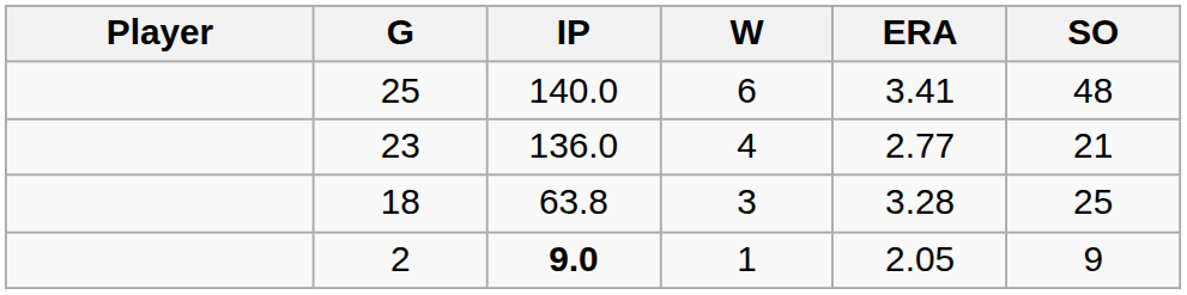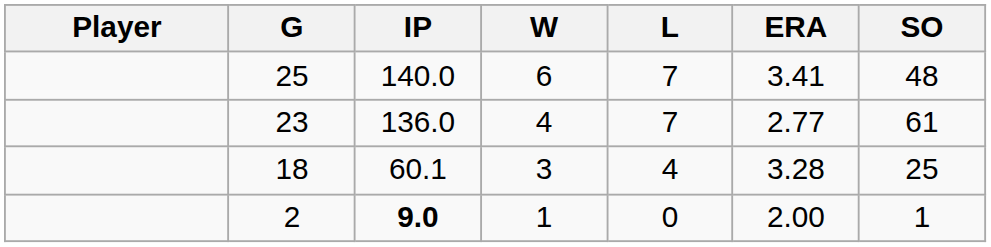+ column: L | 7 | 7 | 4 | 0
23 | SO: 21 -> 61
18 | IP: 63.8 -> 60.1
2 | ERA: 2.05 -> 2.00
2 | SO: 9 -> 1
